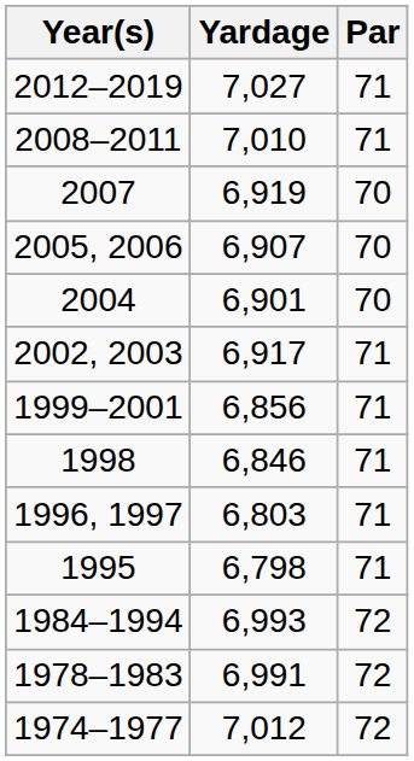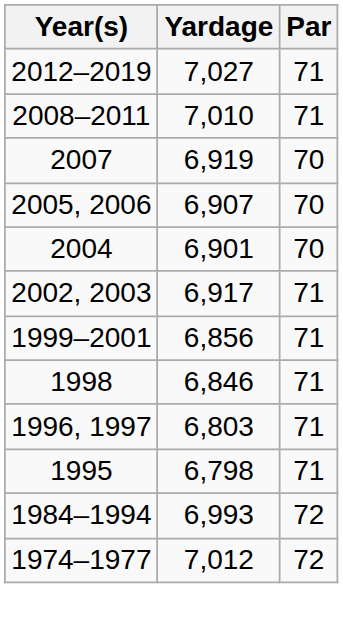- row: 1978–1983 | 6,991 | 72
